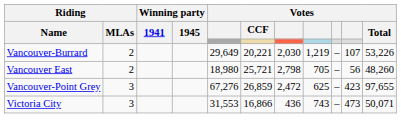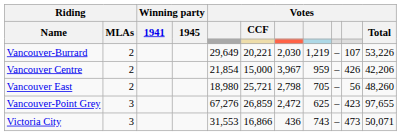+ row: Vancouver Centre | 2 | 21,854 | 15,000 | 3,967 | 959 | – | 426 | 42,206
